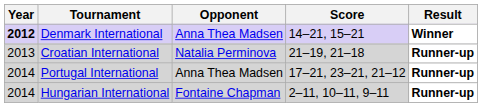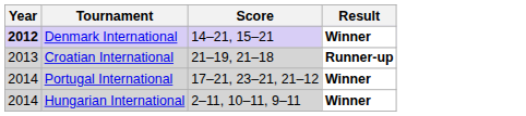- column: Opponent | Anna Thea Madsen | Natalia Perminova | Anna Thea Madsen | Fontaine Chapman
Portugal International | Result: Runner-up -> Winner
Hungarian International | Result: Runner-up -> Winner
